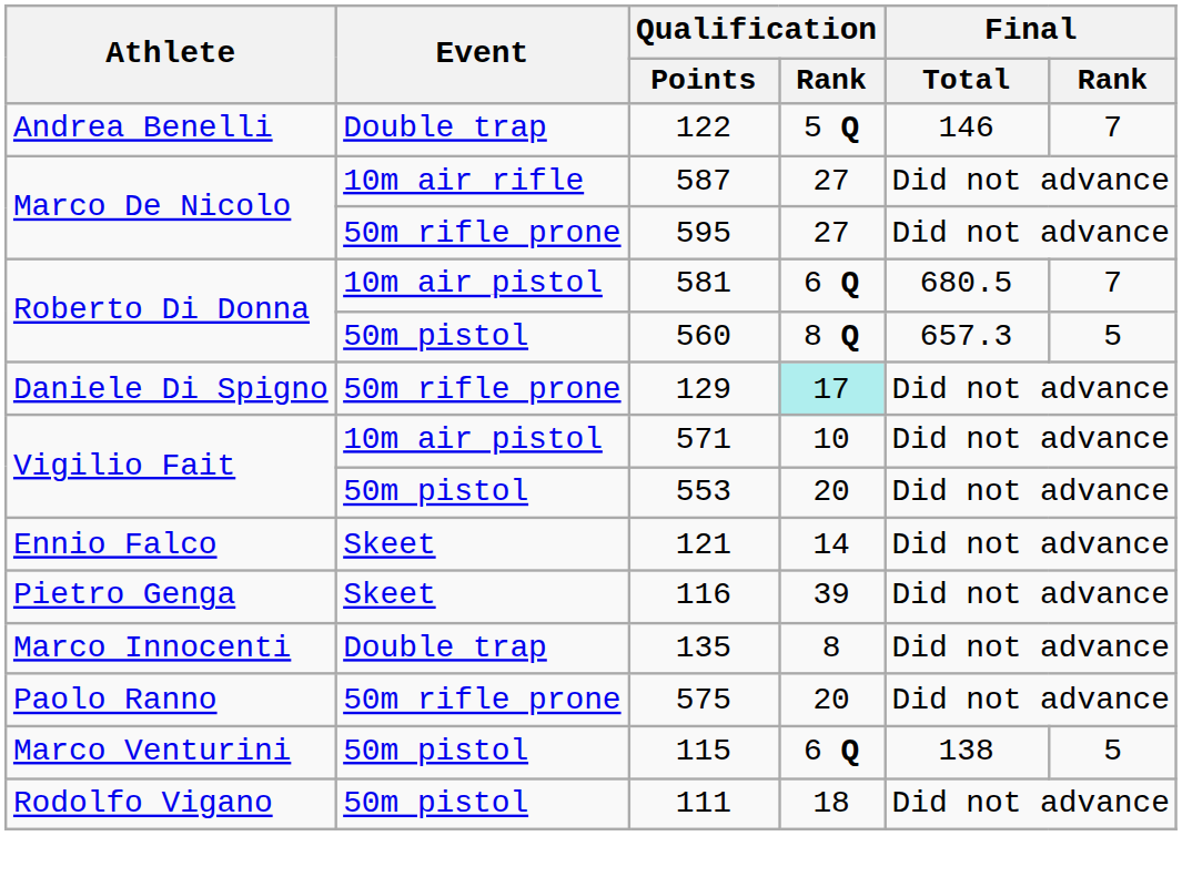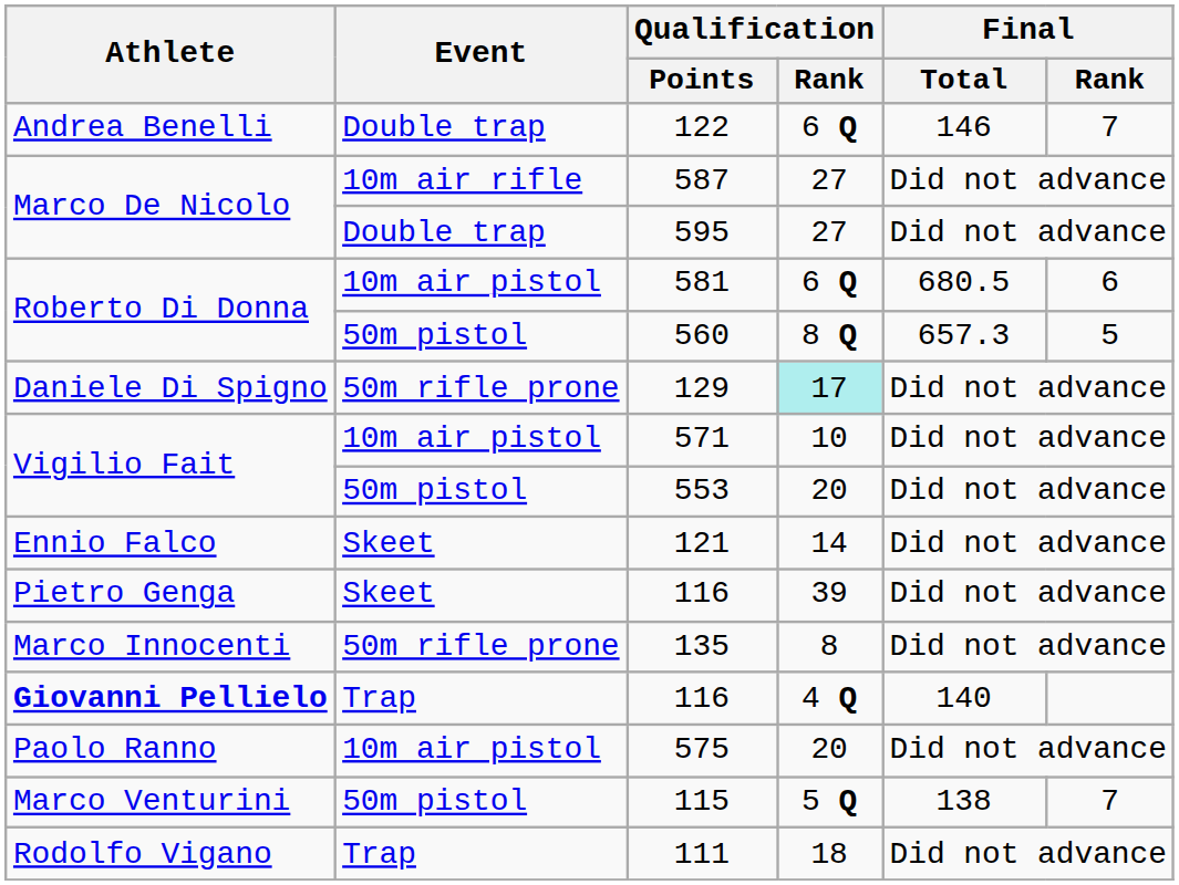122 | Qualification / Rank: 5 Q -> 6 Q
595 | Event: 50m rifle prone -> Double trap
581 | Final / Rank: 7 -> 6
135 | Event: Double trap -> 50m rifle prone
+ row: Giovanni Pellielo | Trap | 116 | 4 Q | 140
575 | Event: 50m rifle prone -> 10m air pistol
115 | Qualification / Rank: 6 Q -> 5 Q
115 | Final / Rank: 5 -> 7
111 | Event: 50m pistol -> Trap
